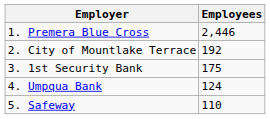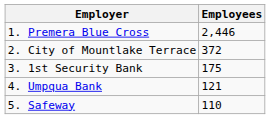2. City of Mountlake Terrace | Employees: 192 -> 372
4. Umpqua Bank | Employees: 124 -> 121
